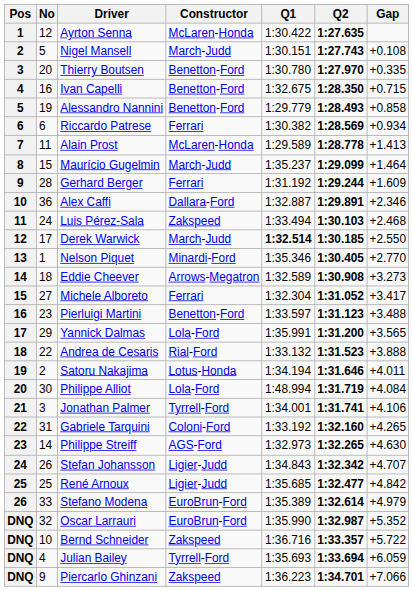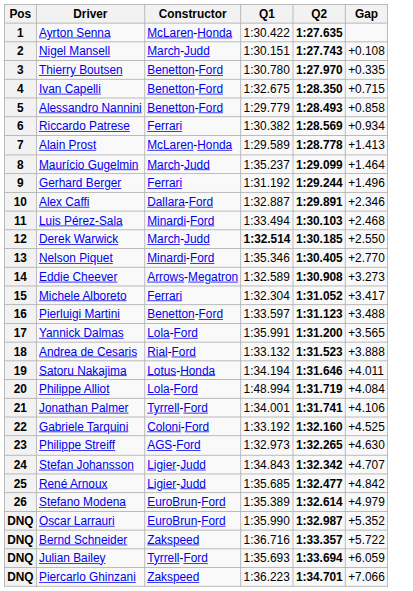- column: No | 12 | 5 | 20 | 16 | 19 | 6 | 11 | 15 | 28 | 36 | 24 | 17 | 1 | 18 | 27 | 23 | 29 | 22 | 2 | 30 | 3 | 31 | 14 | 26 | 25 | 33 | 32 | 10 | 4 | 9
Gerhard Berger | Gap: +1.609 -> +1.496
Luis Pérez-Sala | Constructor: Zakspeed -> Minardi-Ford
Gabriele Tarquini | Gap: +4.265 -> +4.525
